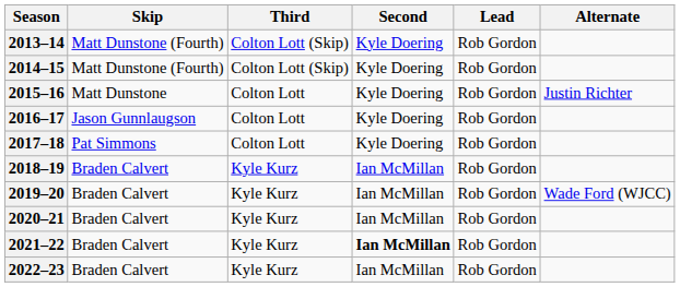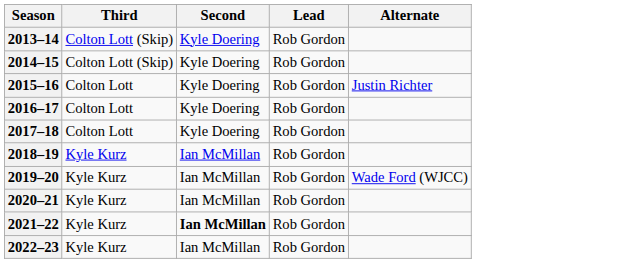- column: Skip | Matt Dunstone (Fourth) | Matt Dunstone (Fourth) | Matt Dunstone | Jason Gunnlaugson | Pat Simmons | Braden Calvert | Braden Calvert | Braden Calvert | Braden Calvert | Braden Calvert
